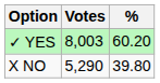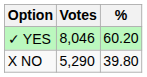✓ YES | Votes: 8,003 -> 8,046
